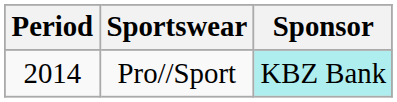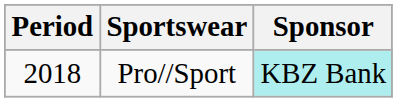Pro//Sport | Period: 2014 -> 2018
